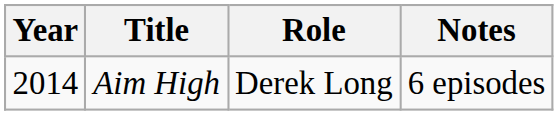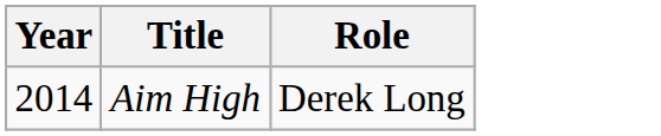- column: Notes | 6 episodes
